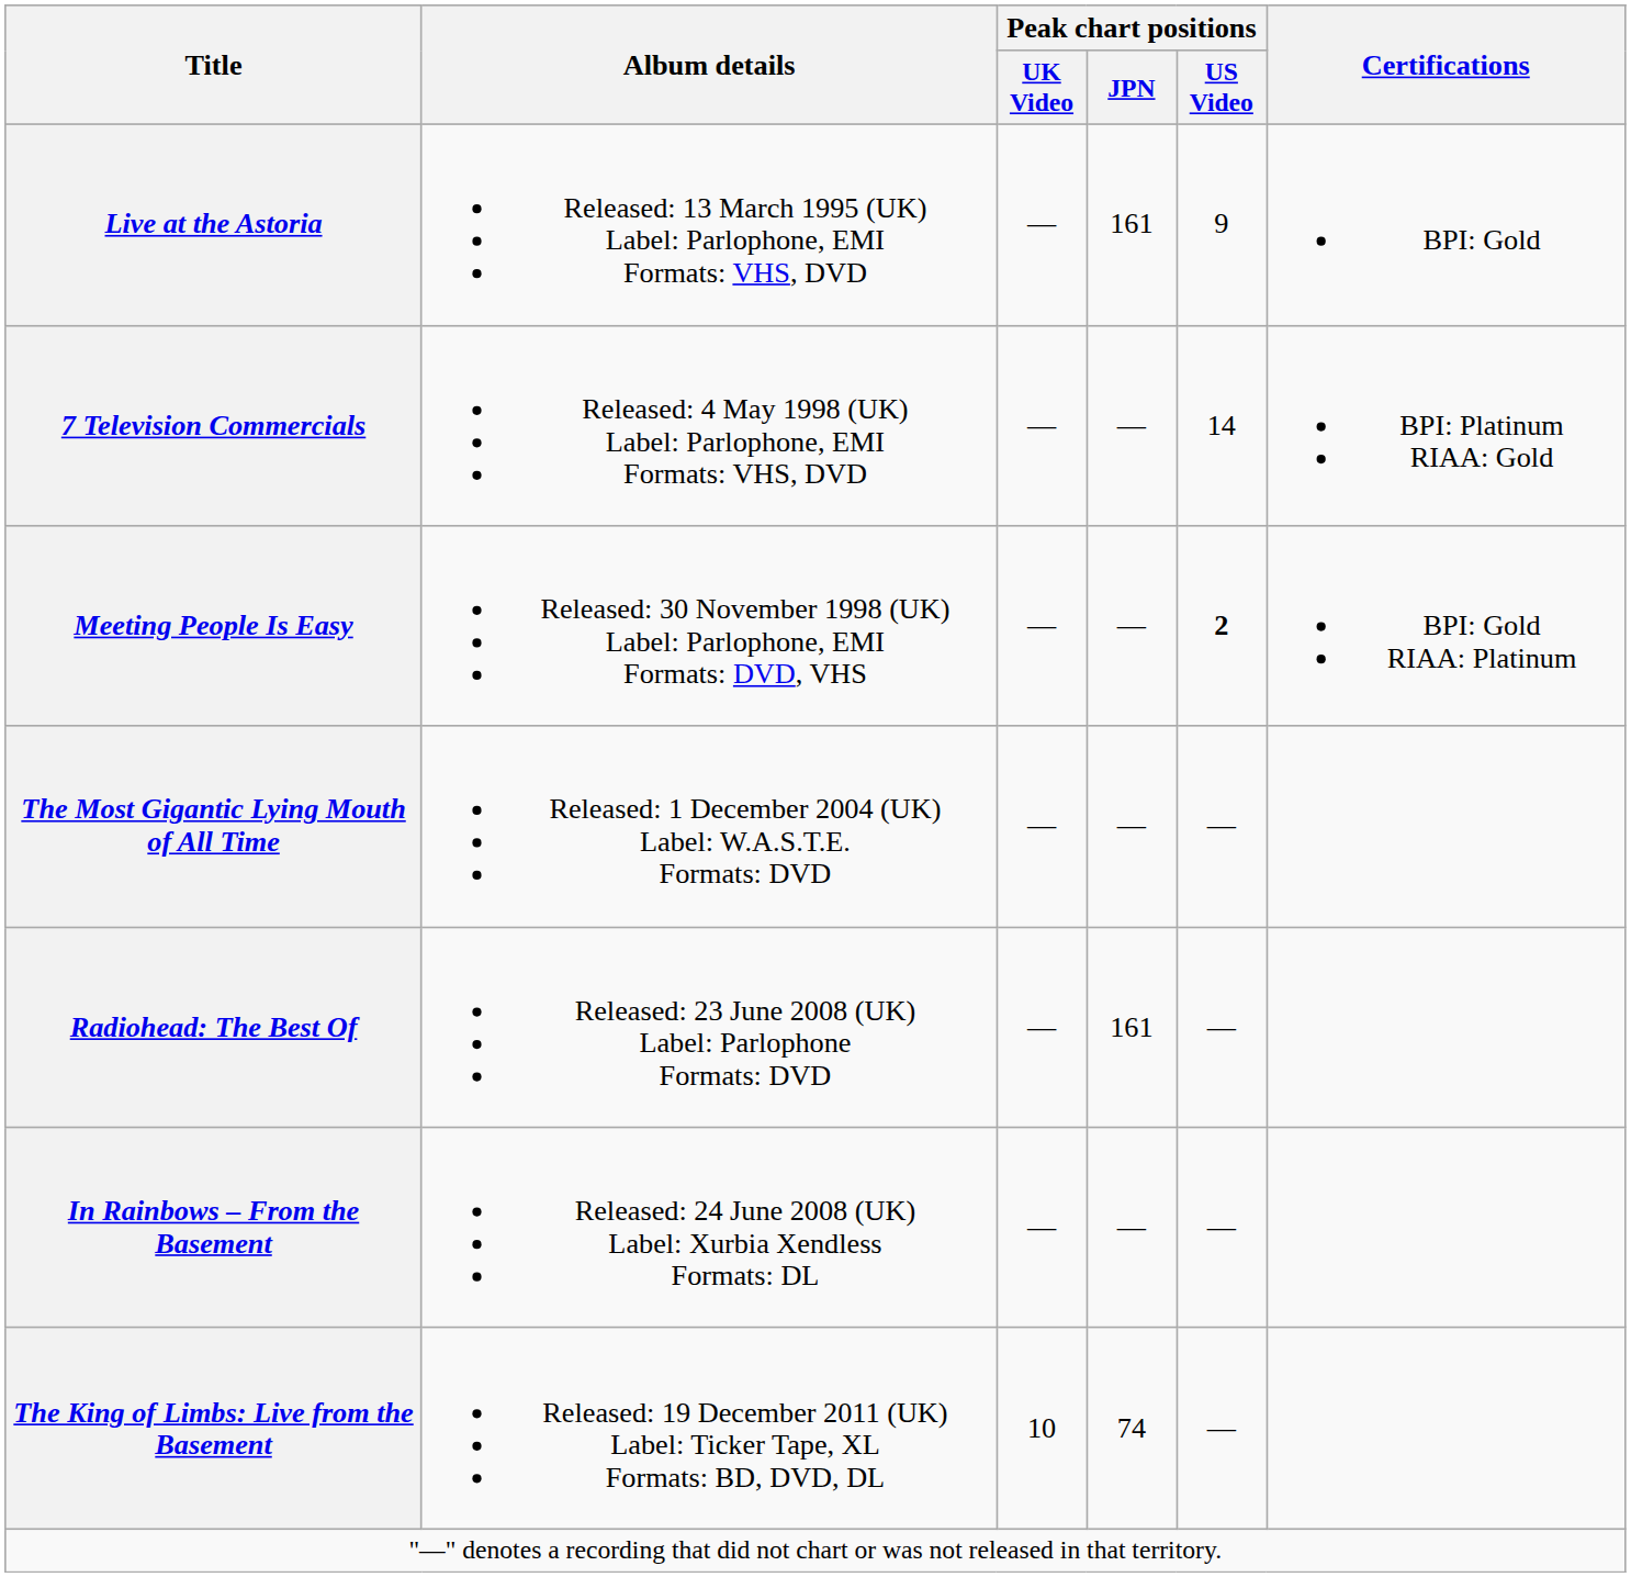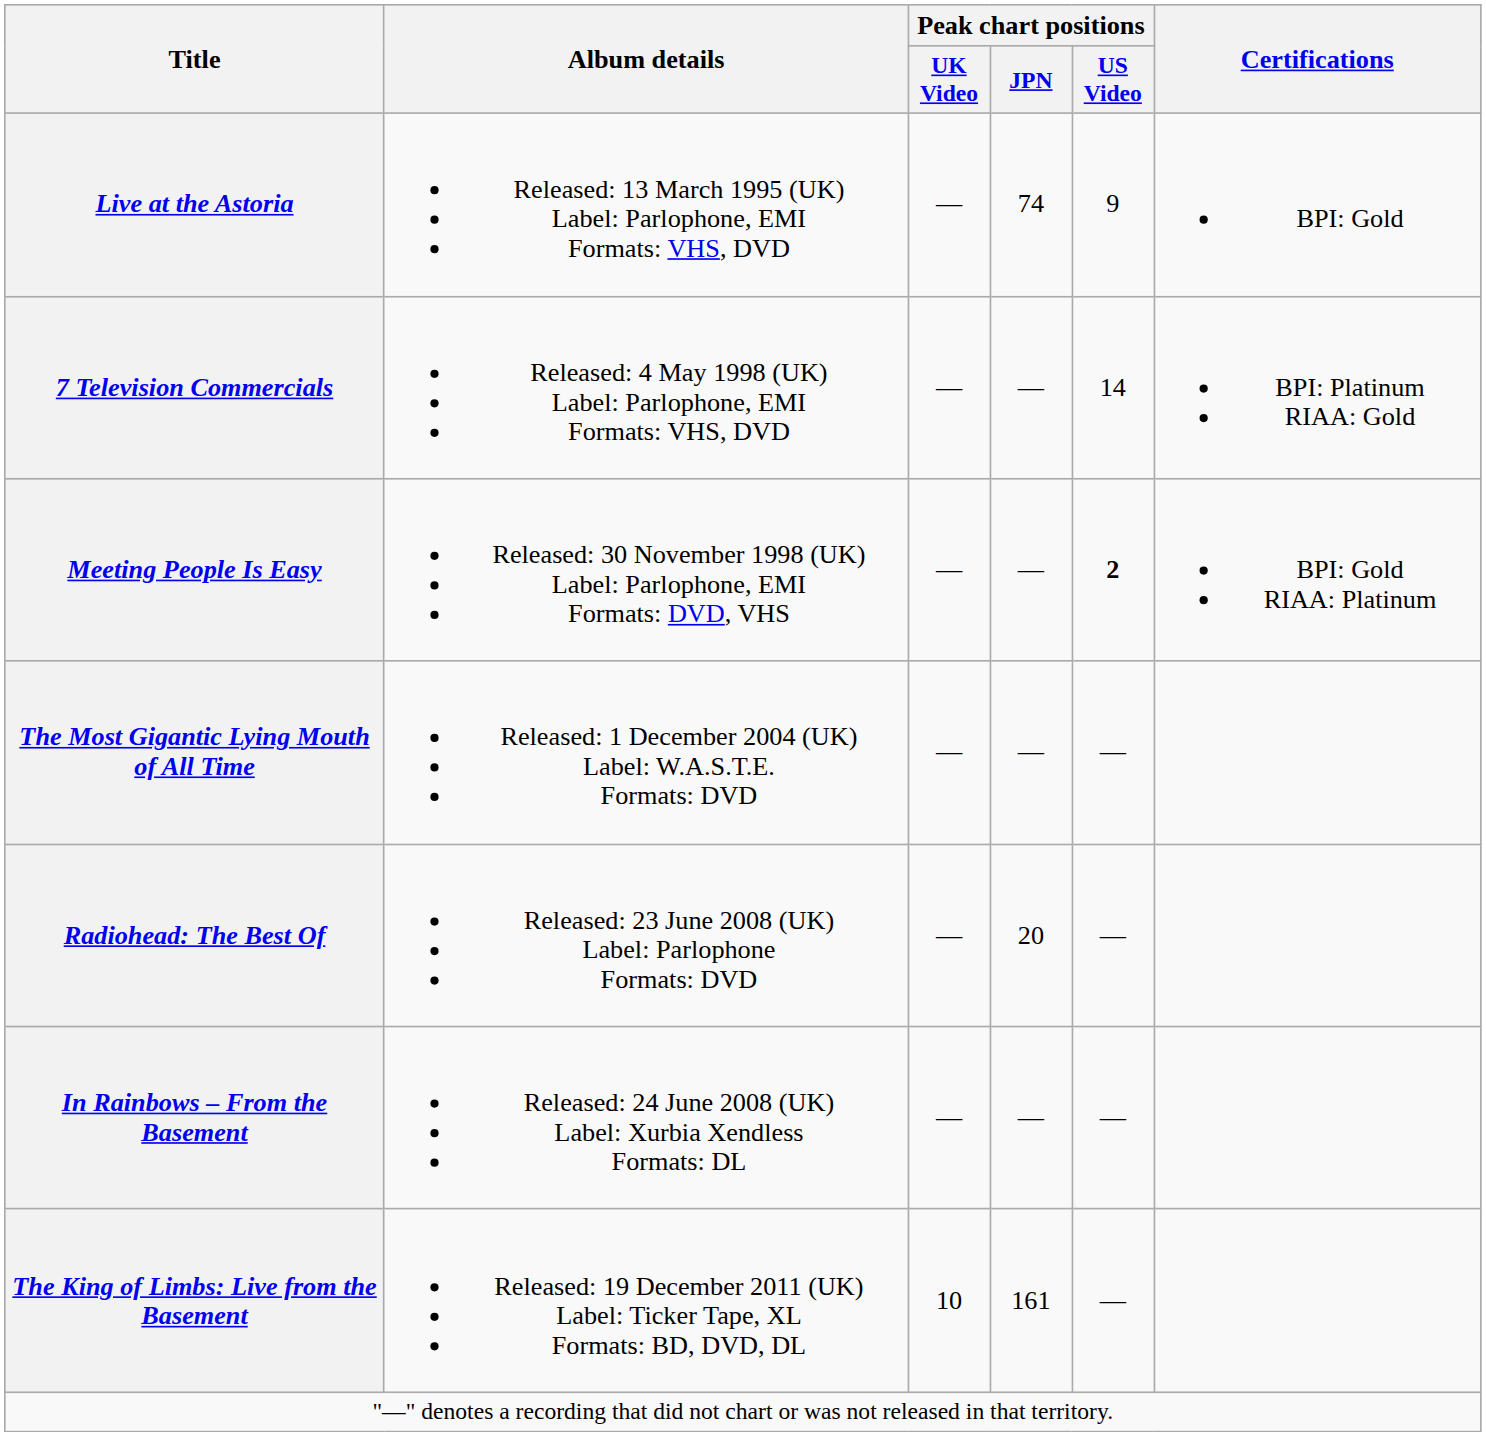Live at the Astoria | Peak chart positions / JPN: 161 -> 74
Radiohead: The Best Of | Peak chart positions / JPN: 161 -> 20
The King of Limbs: Live from the Basement | Peak chart positions / JPN: 74 -> 161
